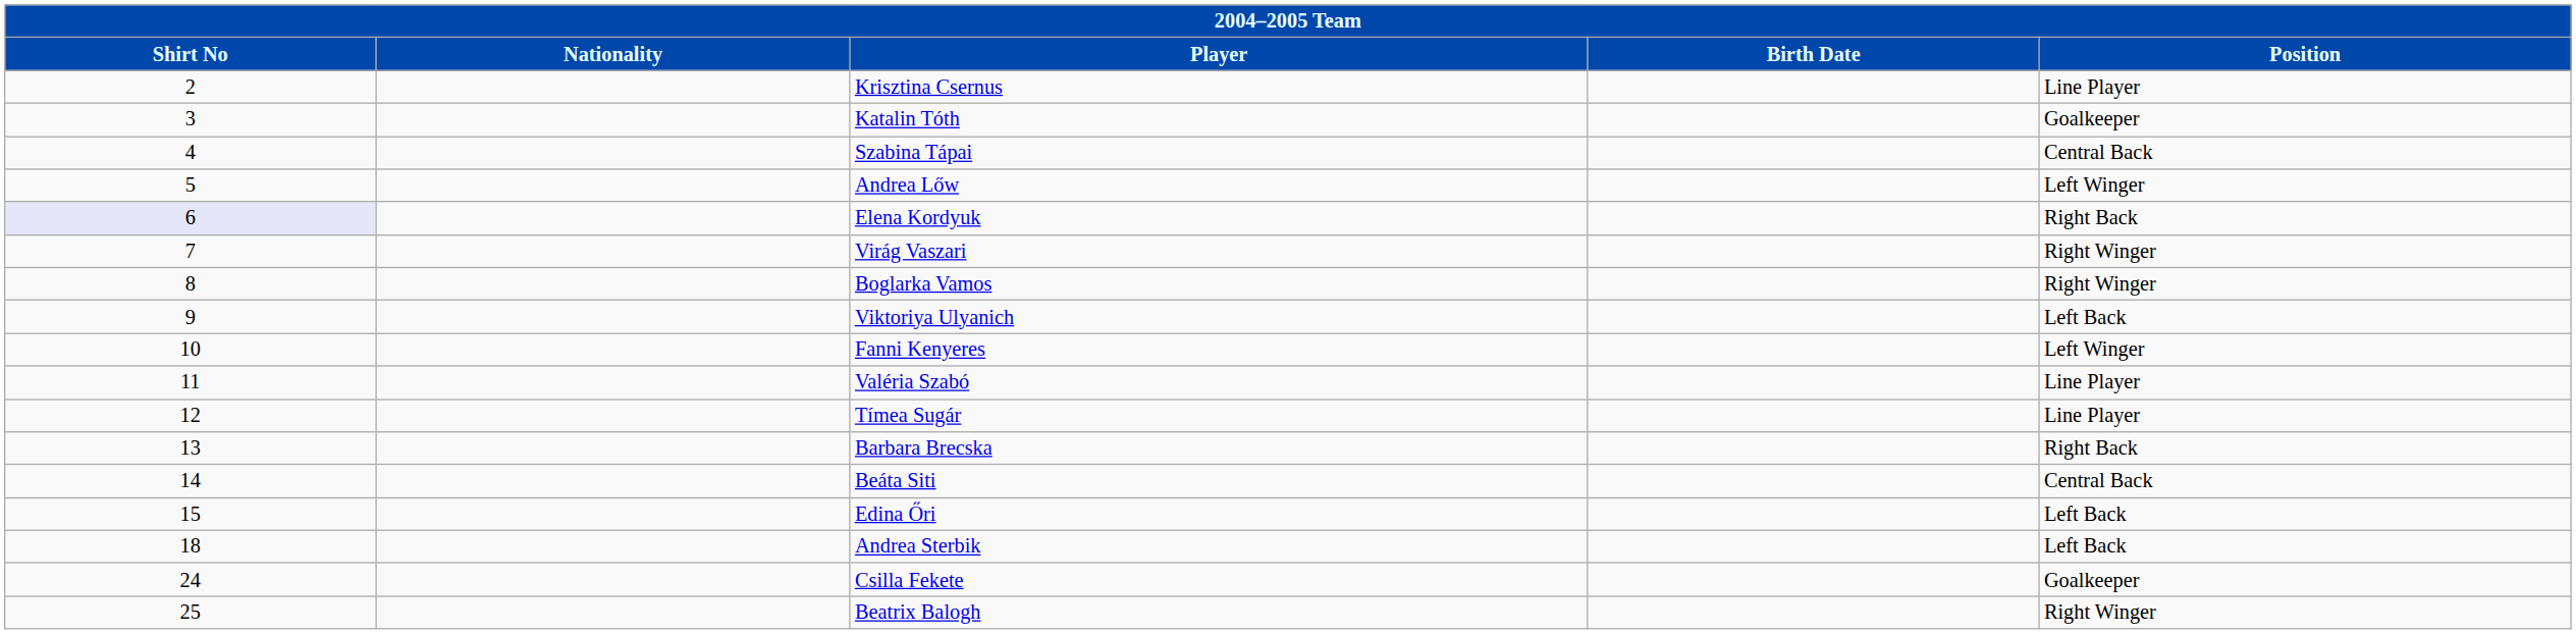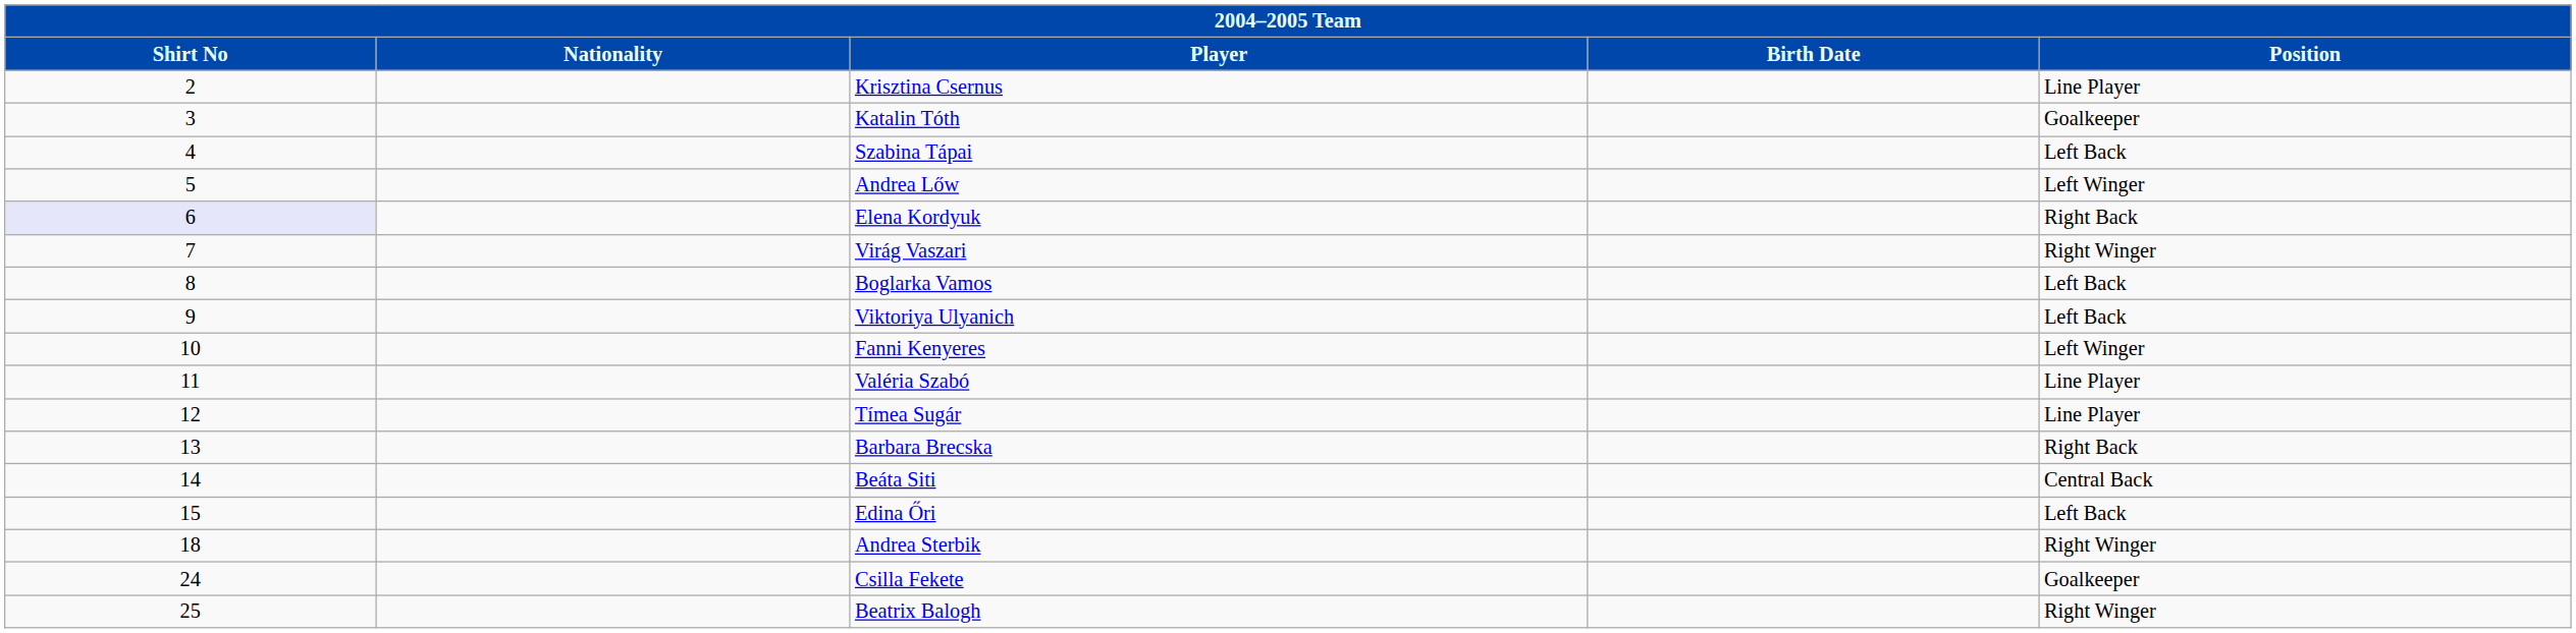Szabina Tápai | Position: Central Back -> Left Back
Boglarka Vamos | Position: Right Winger -> Left Back
Andrea Sterbik | Position: Left Back -> Right Winger
